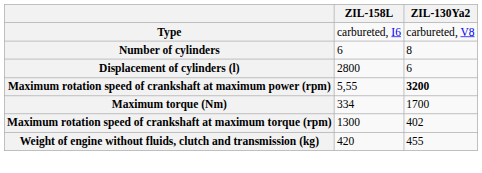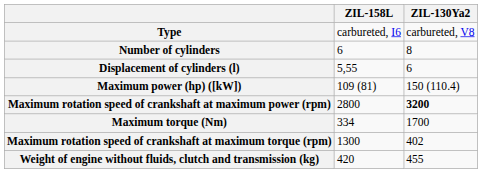Displacement of cylinders (l) | ZIL-158L: 2800 -> 5,55
+ row: Maximum power (hp) ([kW]) | 109 (81) | 150 (110.4)
Maximum rotation speed of crankshaft at maximum power (rpm) | ZIL-158L: 5,55 -> 2800
